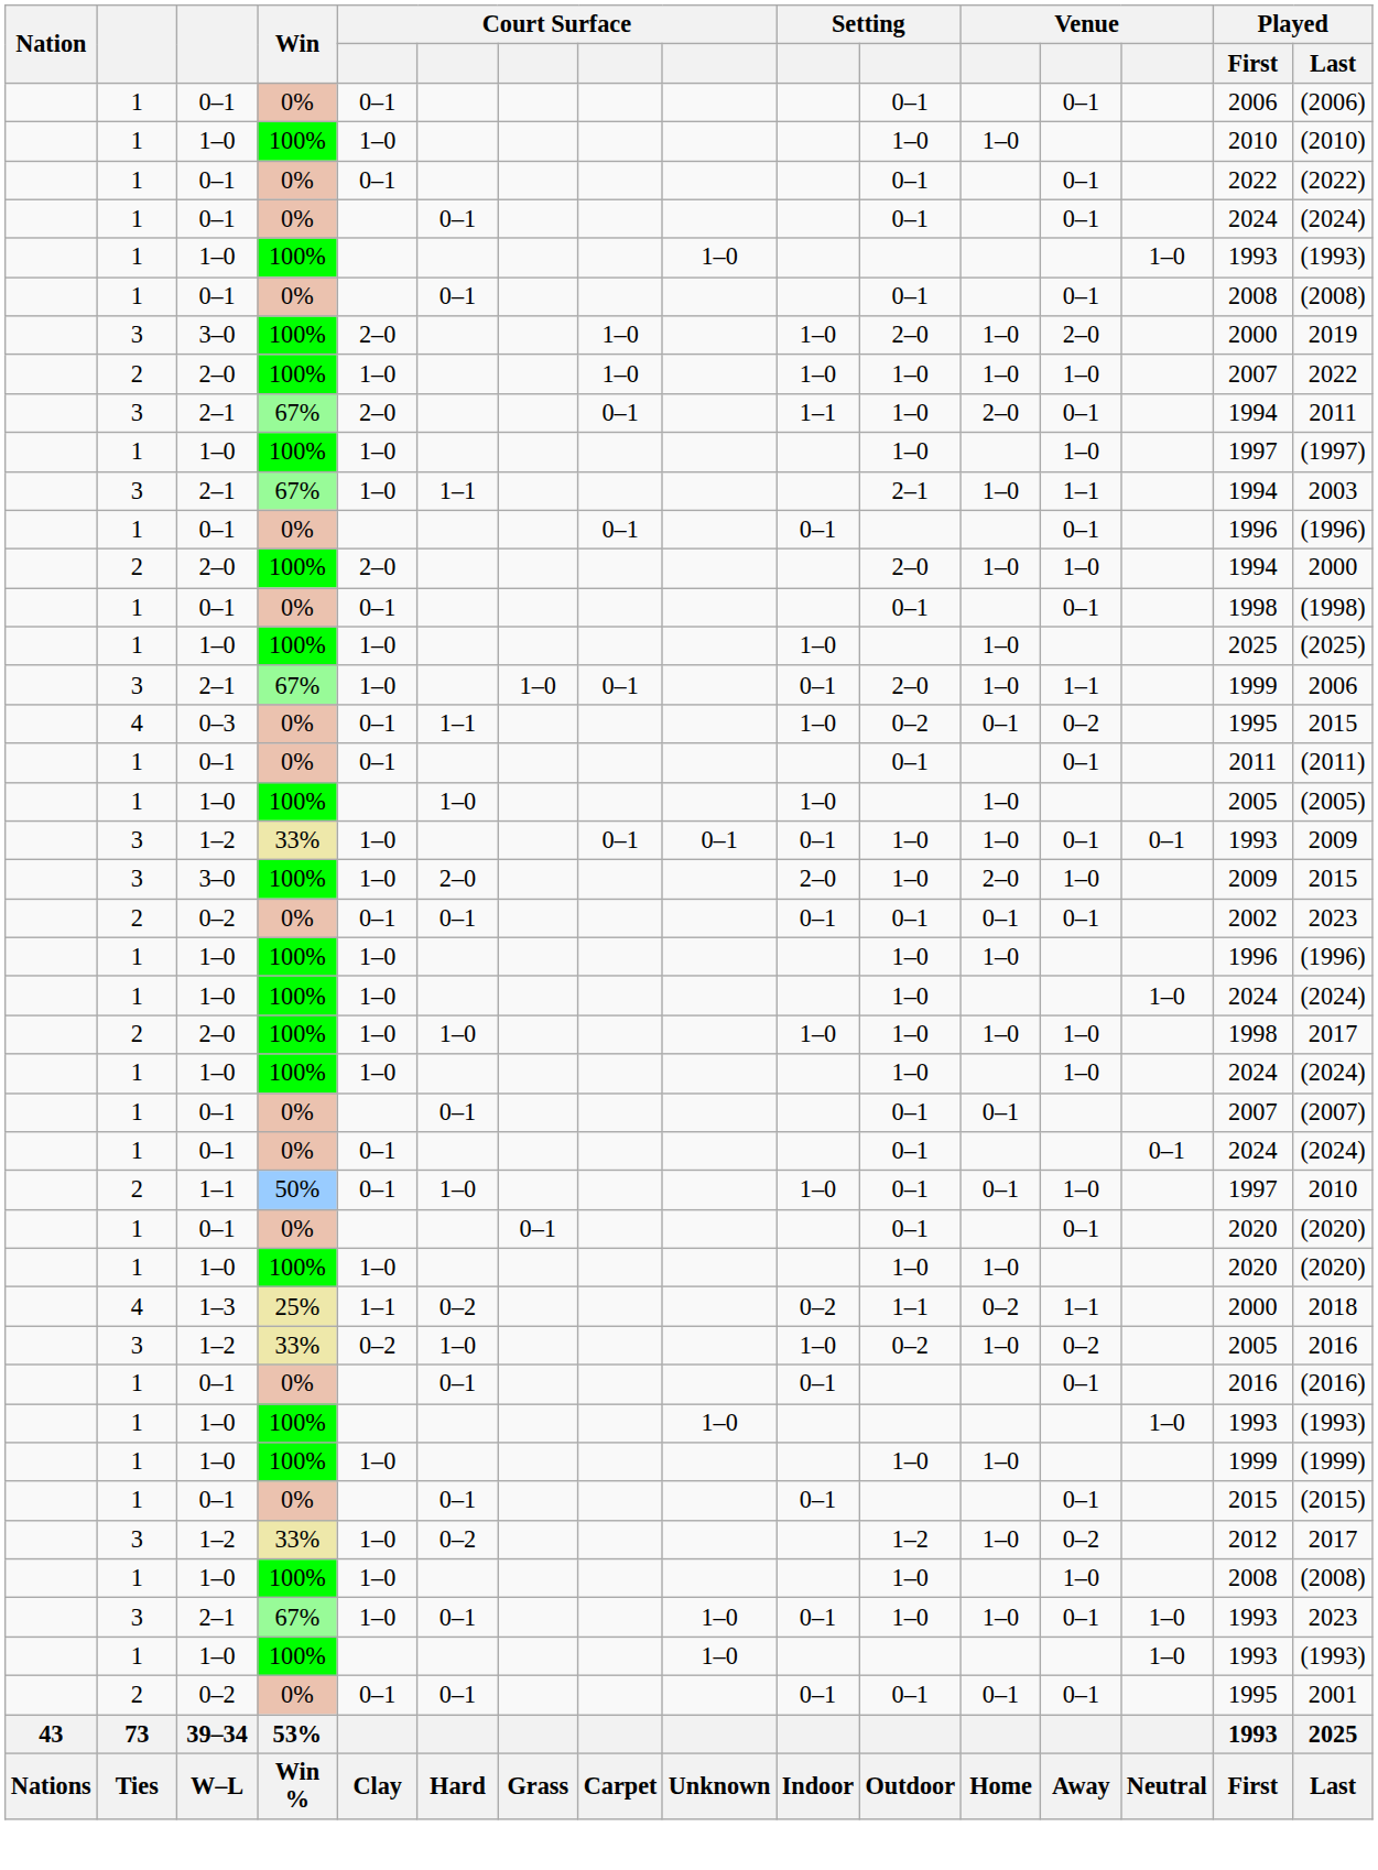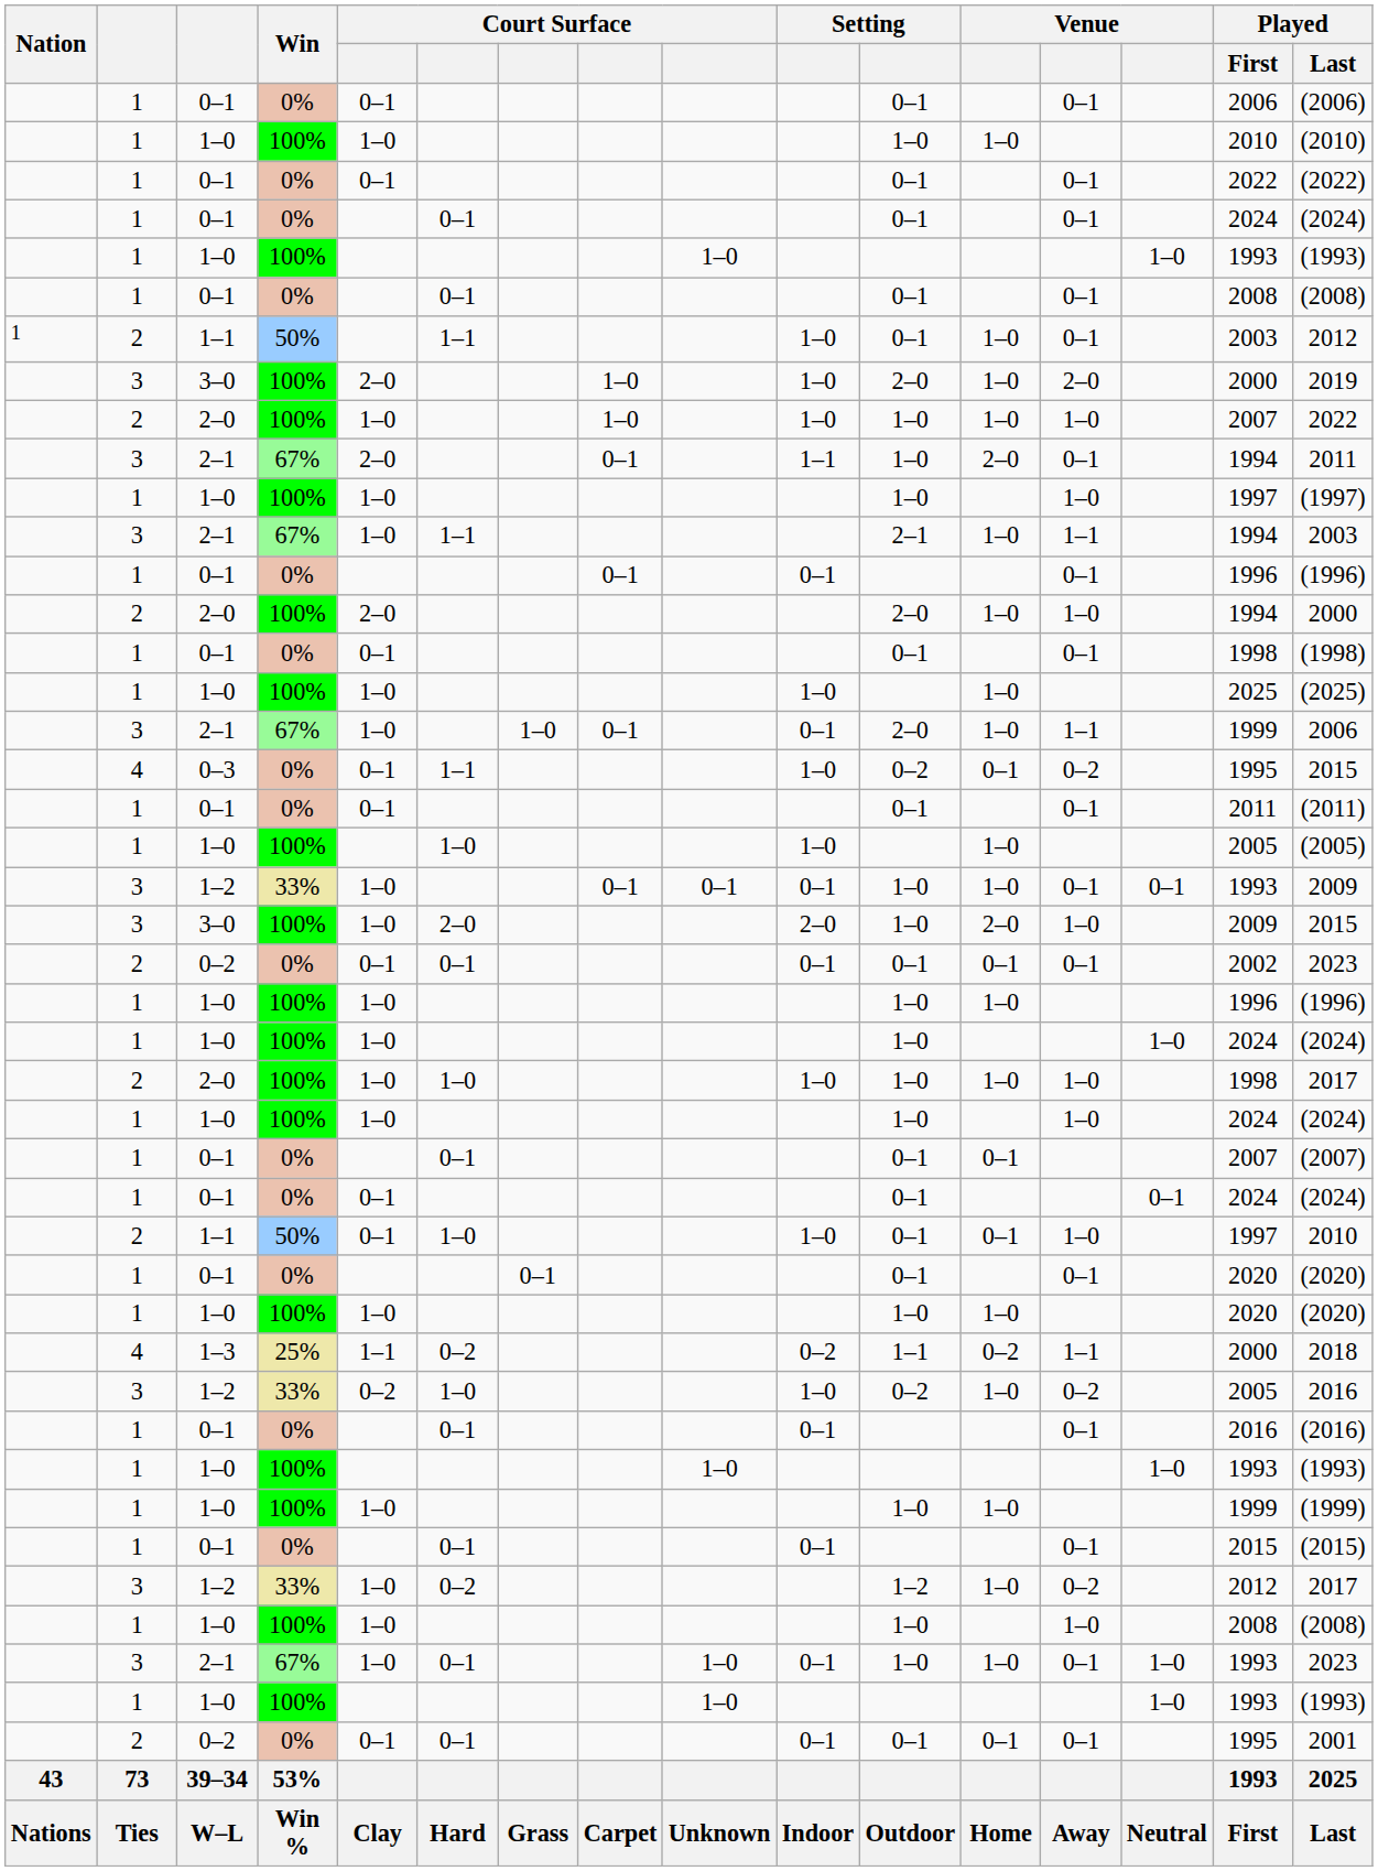+ row: 1 | 2 | 1–1 | 50% | 1–1 | 1–0 | 0–1 | 1–0 | 0–1 | 2003 | 2012
